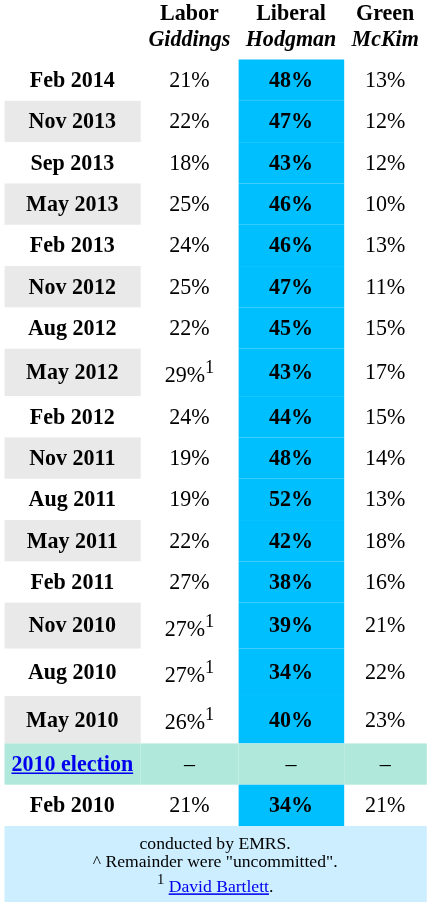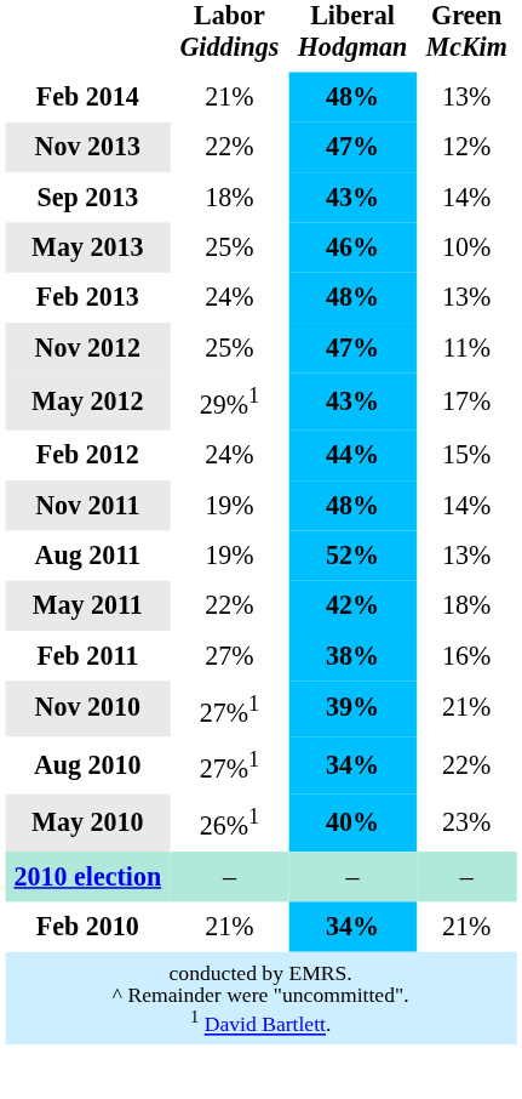Sep 2013 | Green McKim: 12% -> 14%
Feb 2013 | Liberal Hodgman: 46% -> 48%
- row: Aug 2012 | 22% | 45% | 15%
